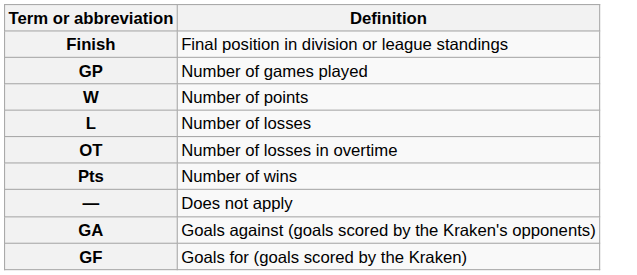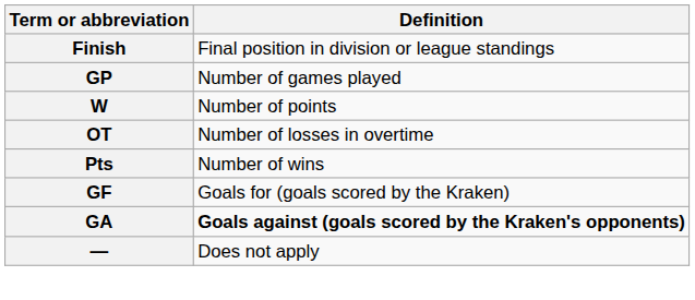- row: L | Number of losses
rows swapped: GF <-> —
GA | Definition: normal -> bold
